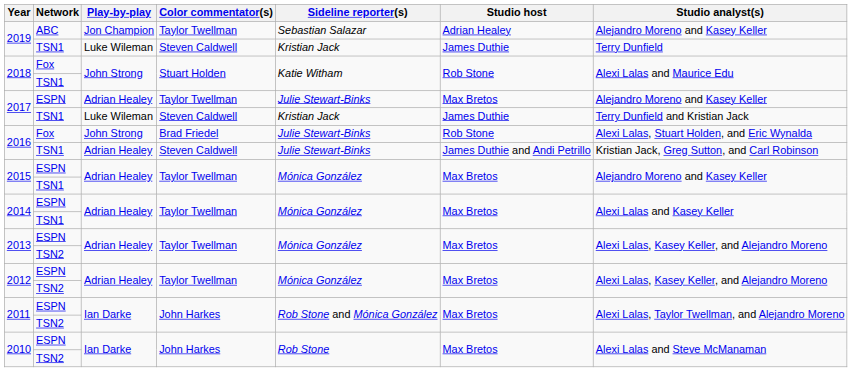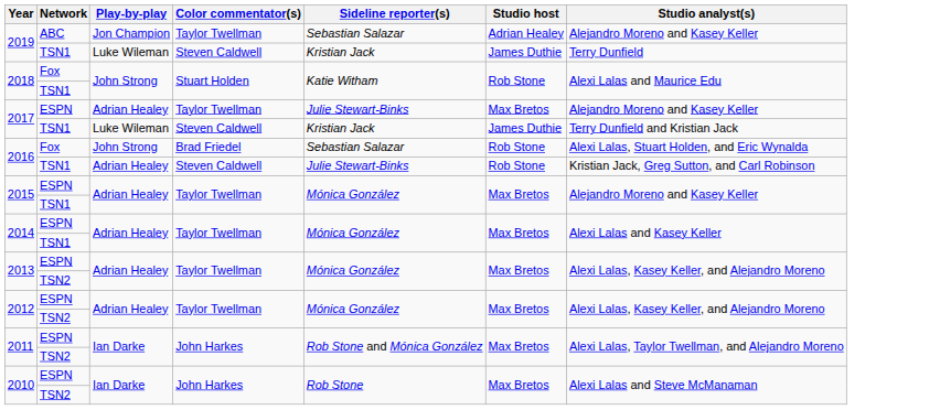2016 / Fox | Sideline reporter(s): Julie Stewart-Binks -> Sebastian Salazar
2016 / TSN1 | Studio host: James Duthie and Andi Petrillo -> Rob Stone
